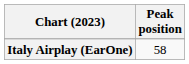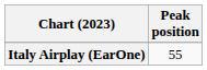Italy Airplay (EarOne) | Peak position: 58 -> 55
